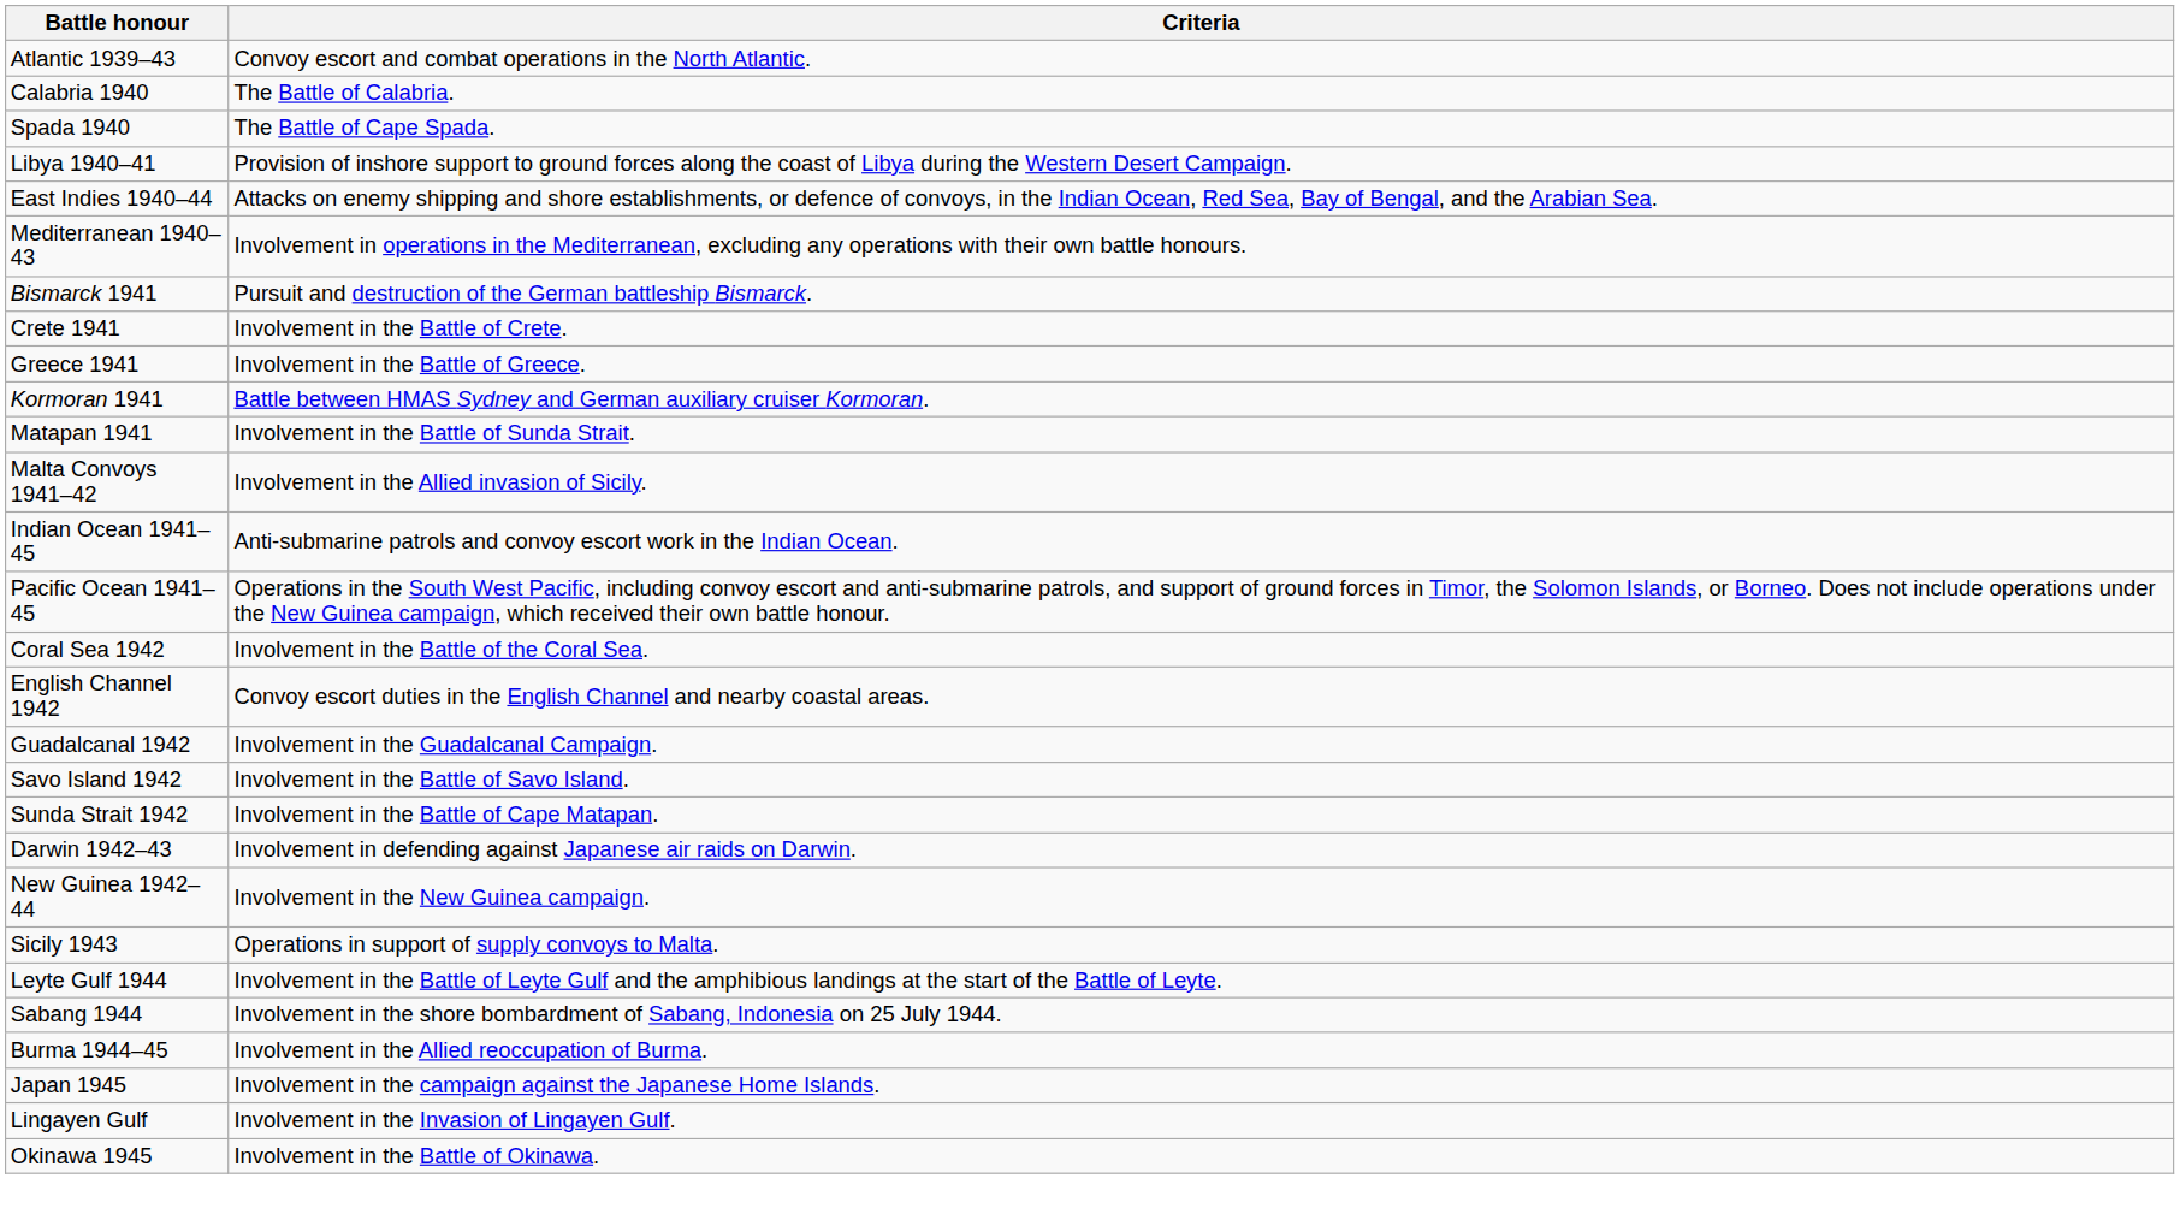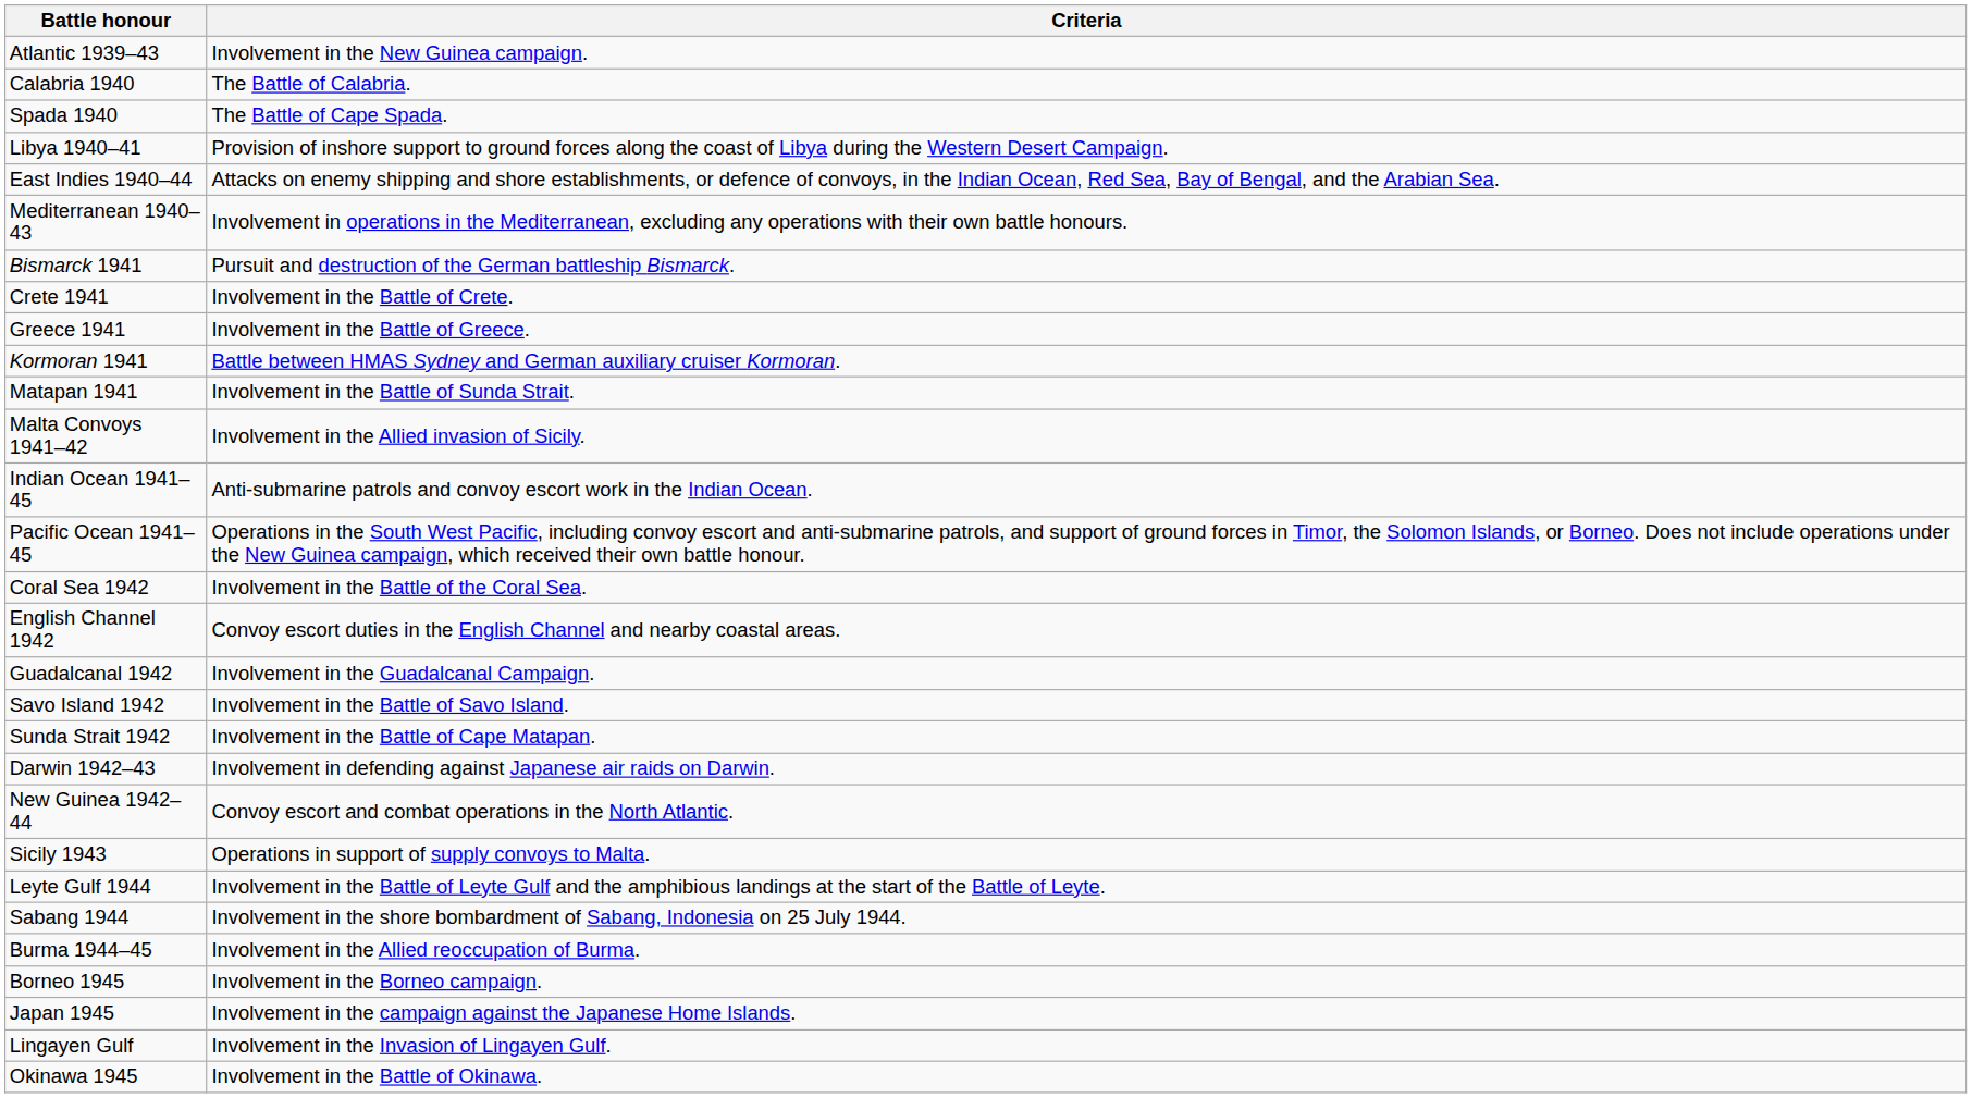Atlantic 1939–43 | Criteria: Convoy escort and combat operations in the North Atlantic. -> Involvement in the New Guinea campaign.
New Guinea 1942–44 | Criteria: Involvement in the New Guinea campaign. -> Convoy escort and combat operations in the North Atlantic.
+ row: Borneo 1945 | Involvement in the Borneo campaign.
